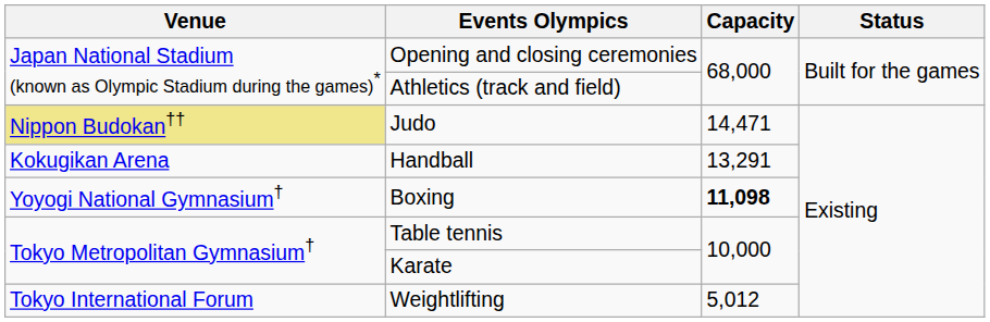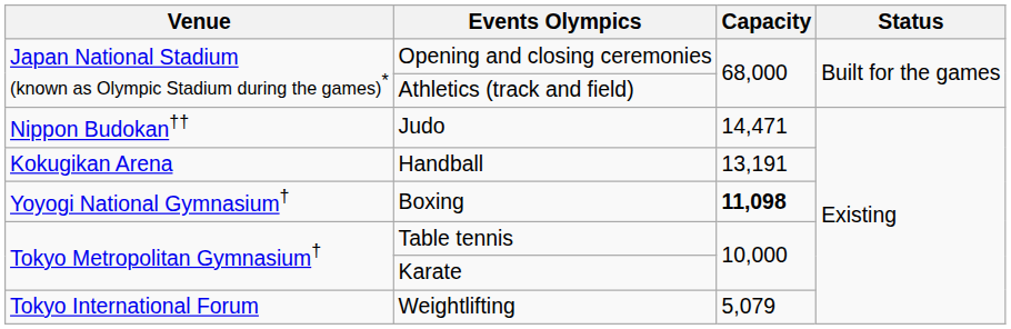Judo | Venue: khaki background -> no background
Handball | Capacity: 13,291 -> 13,191
Weightlifting | Capacity: 5,012 -> 5,079
